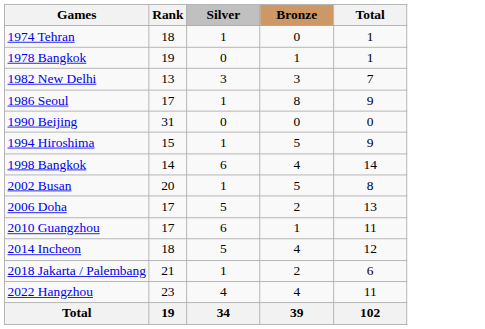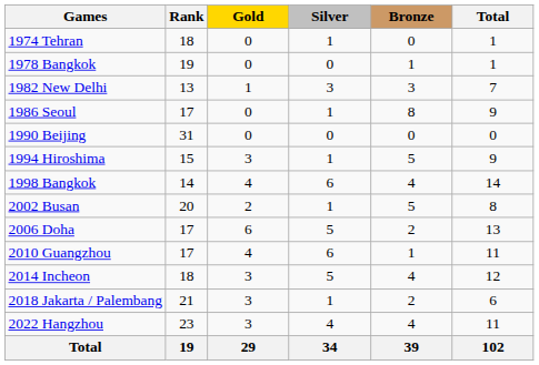+ column: Gold | 0 | 0 | 1 | 0 | 0 | 3 | 4 | 2 | 6 | 4 | 3 | 3 | 3 | 29
